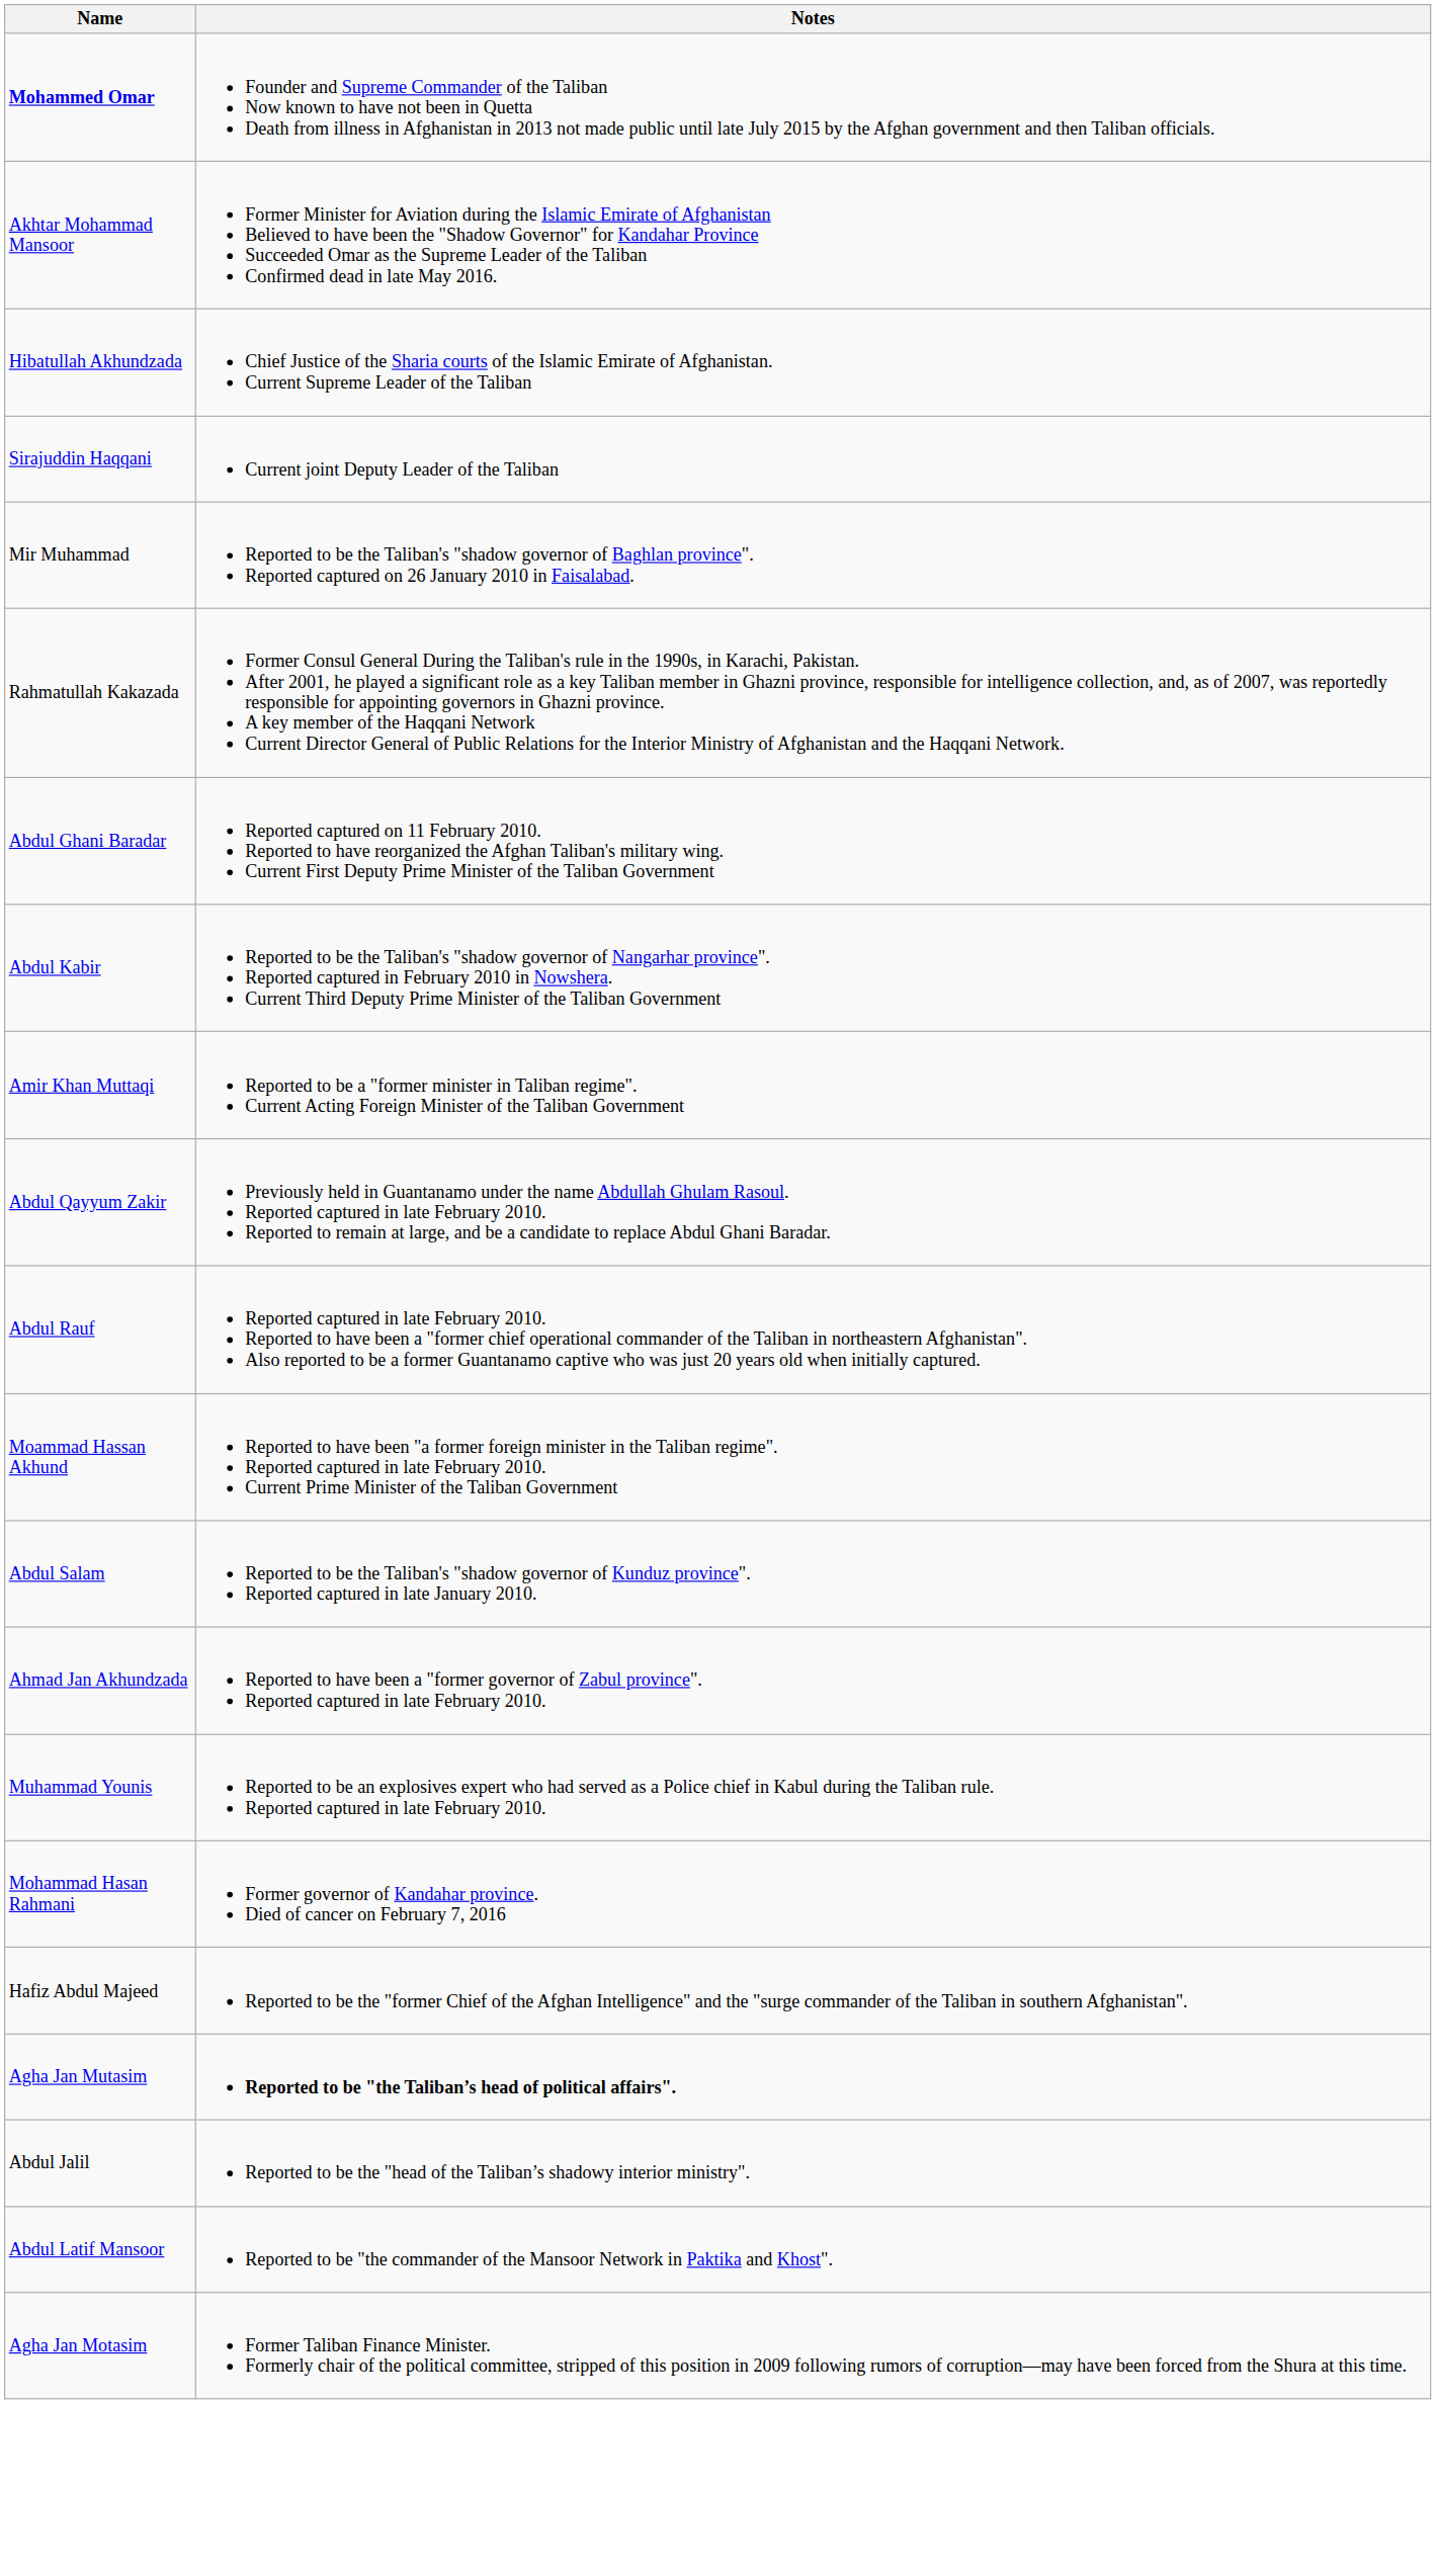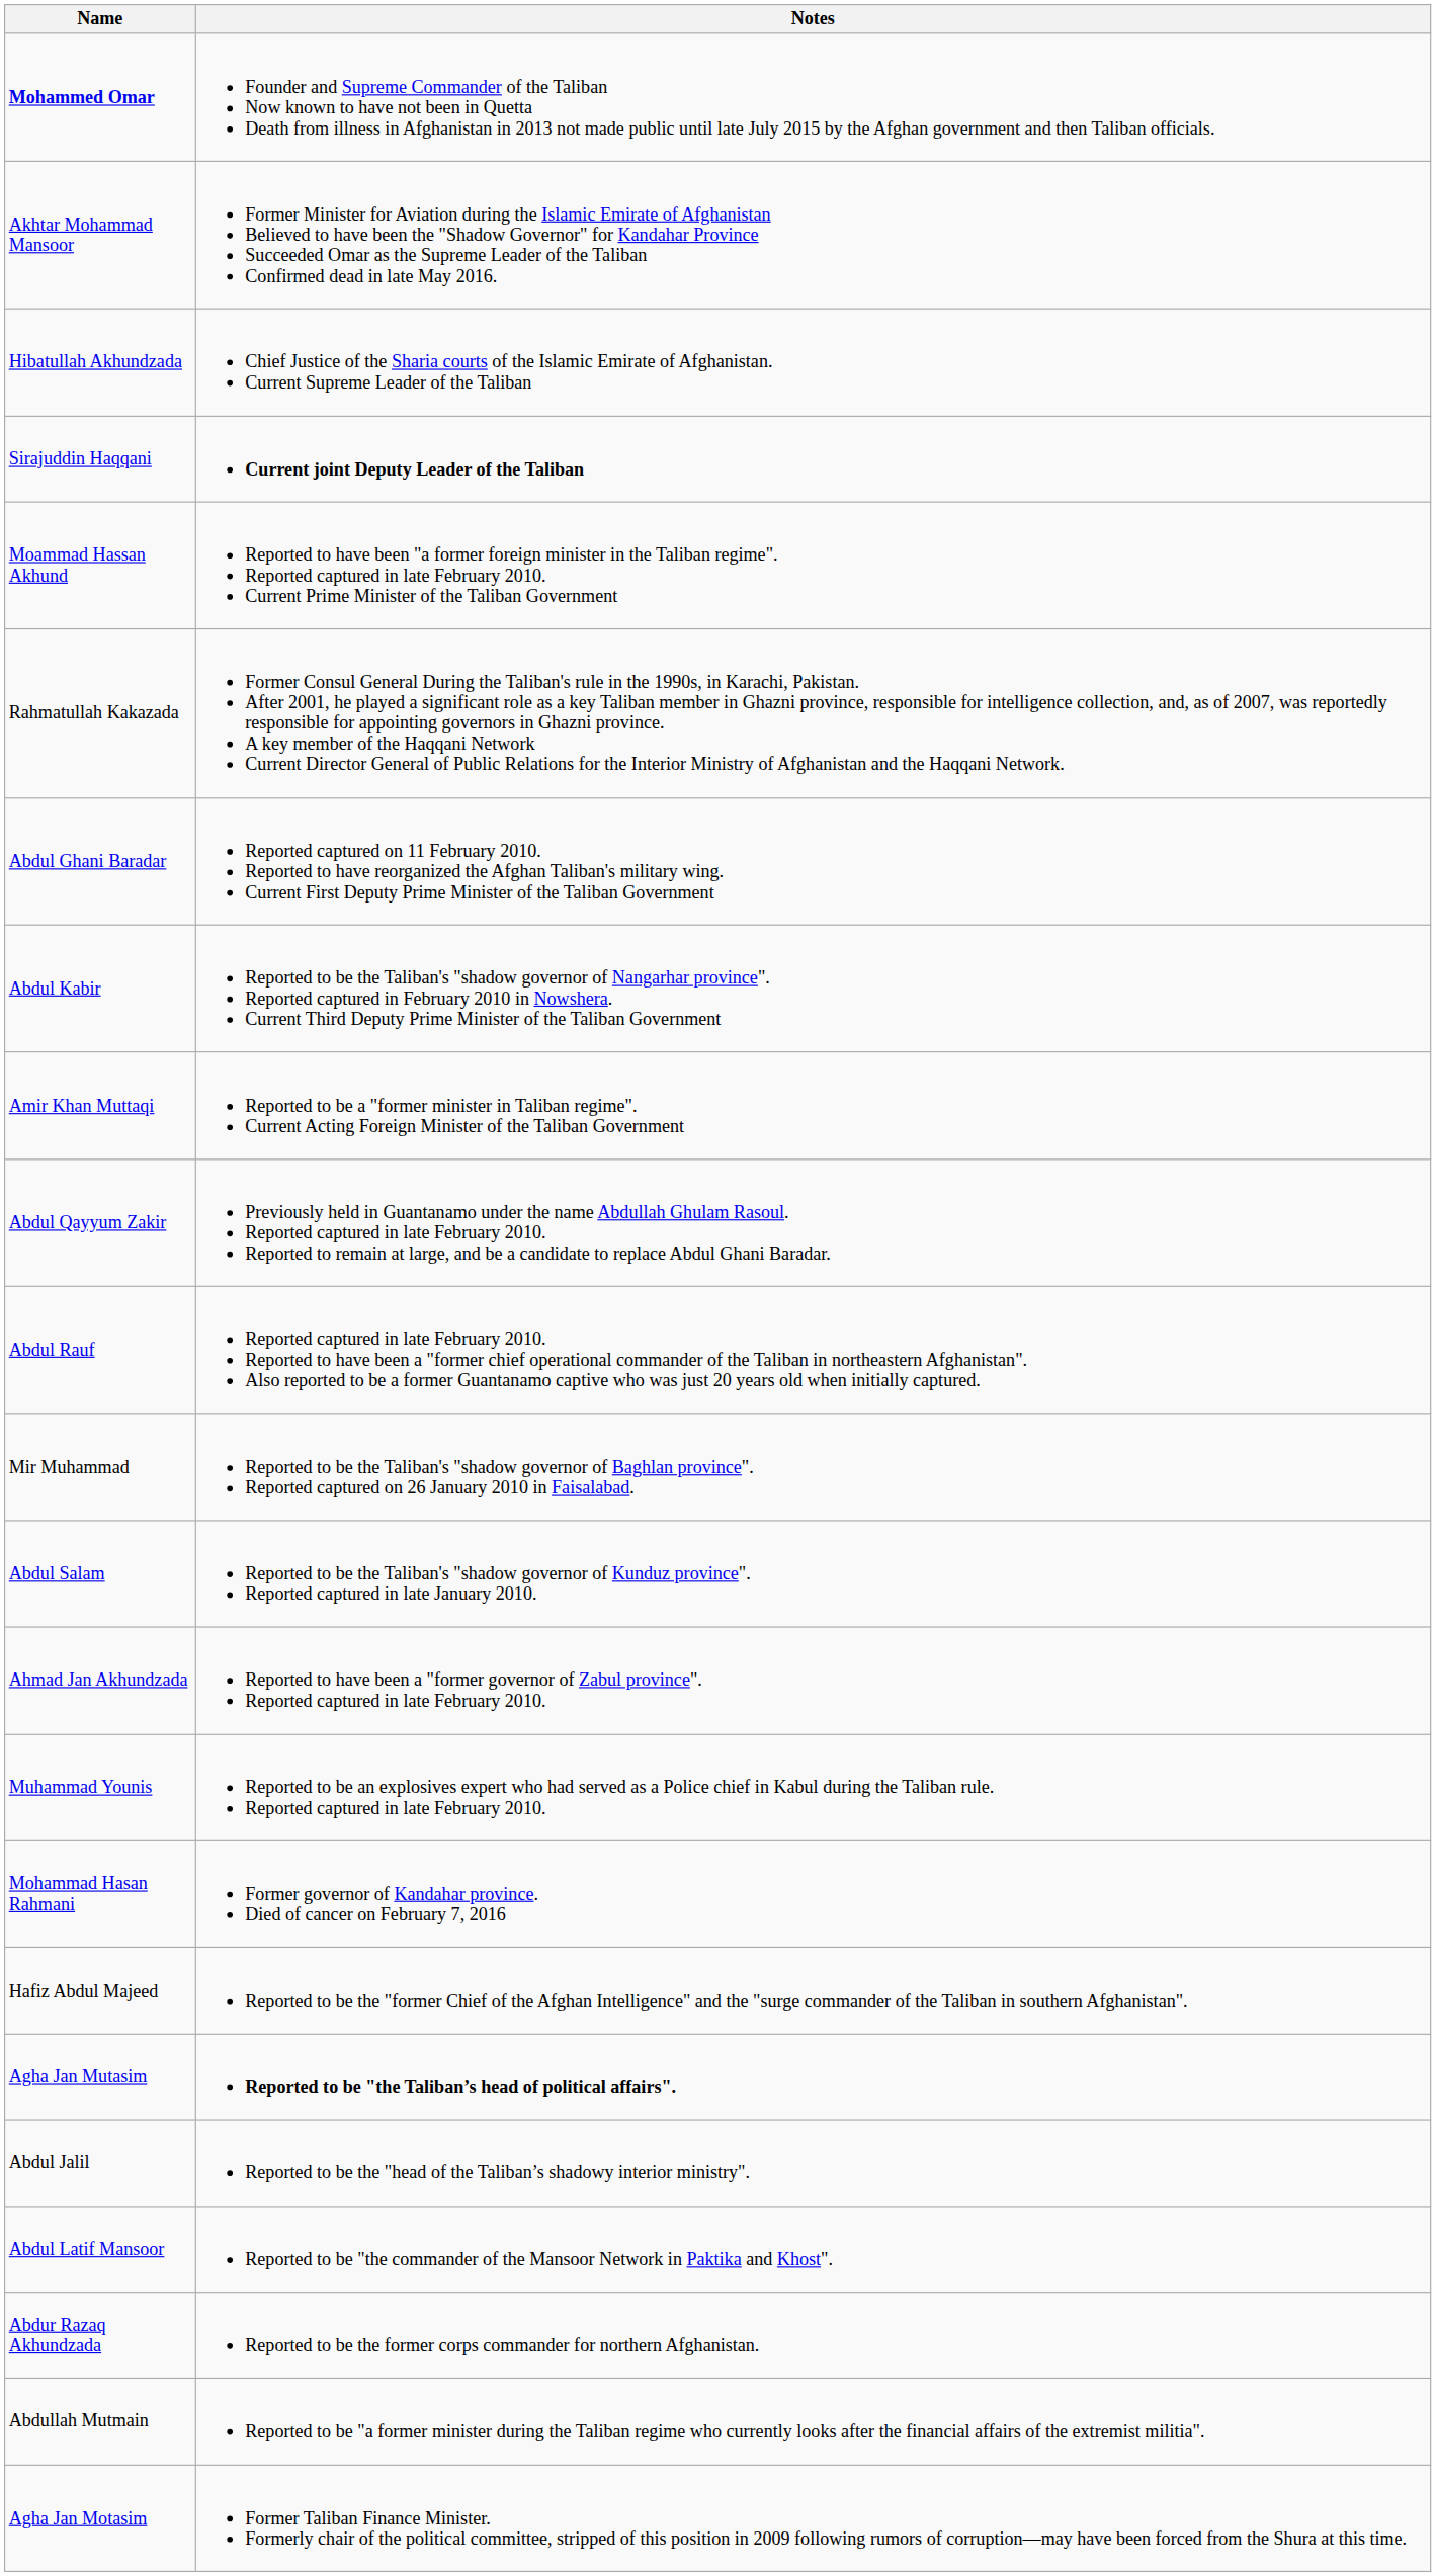Sirajuddin Haqqani | Notes: normal -> bold
rows swapped: Moammad Hassan Akhund <-> Mir Muhammad
+ row: Abdur Razaq Akhundzada | Reported to be the former corps commander for northern Afghanistan.
+ row: Abdullah Mutmain | Reported to be "a former minister during the Taliban regime who currently looks after the financial affairs of the extremist militia".
